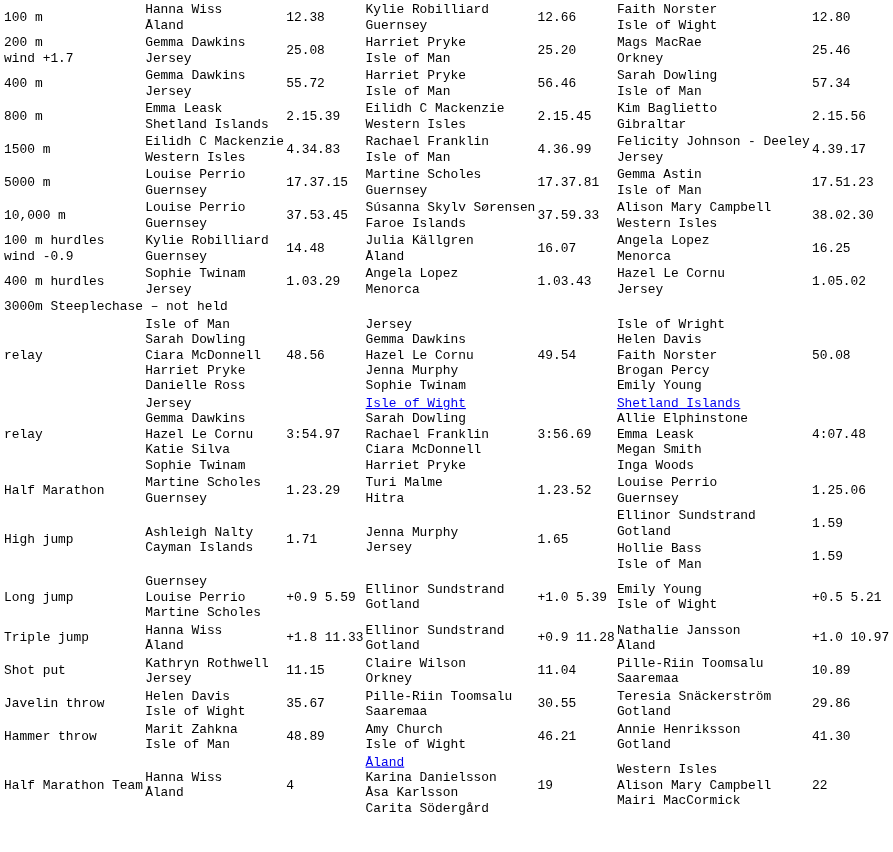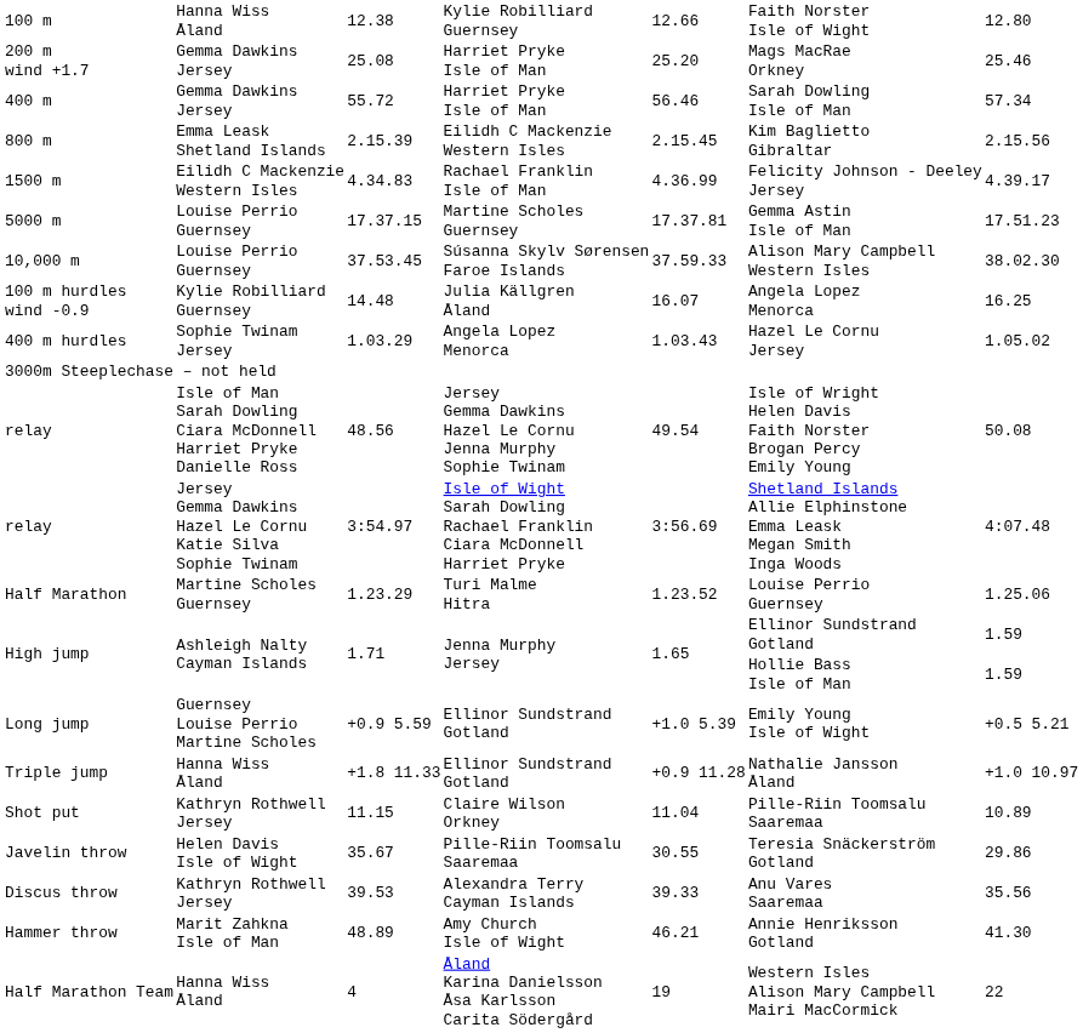+ row: Discus throw | Kathryn Rothwell Jersey | 39.53 | Alexandra Terry Cayman Islands | 39.33 | Anu Vares Saaremaa | 35.56
